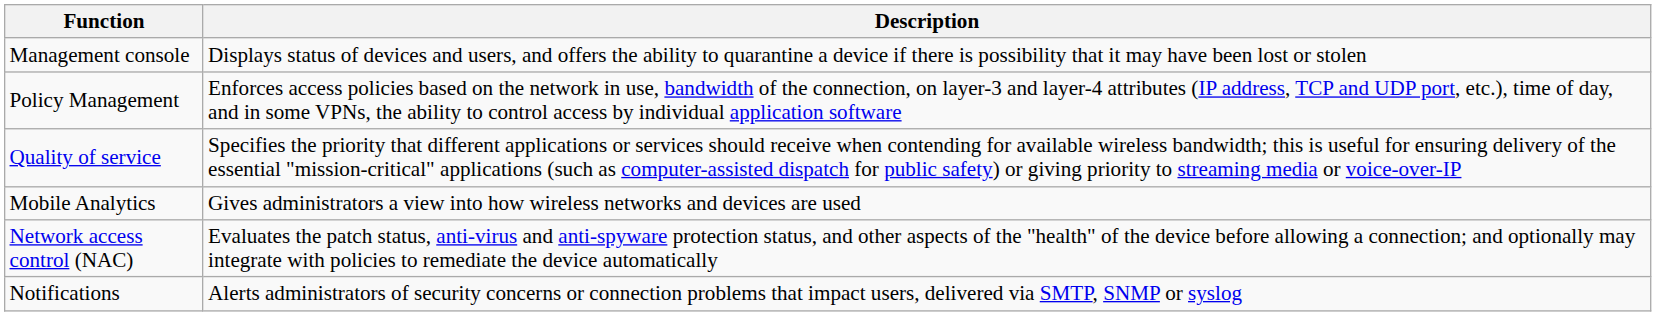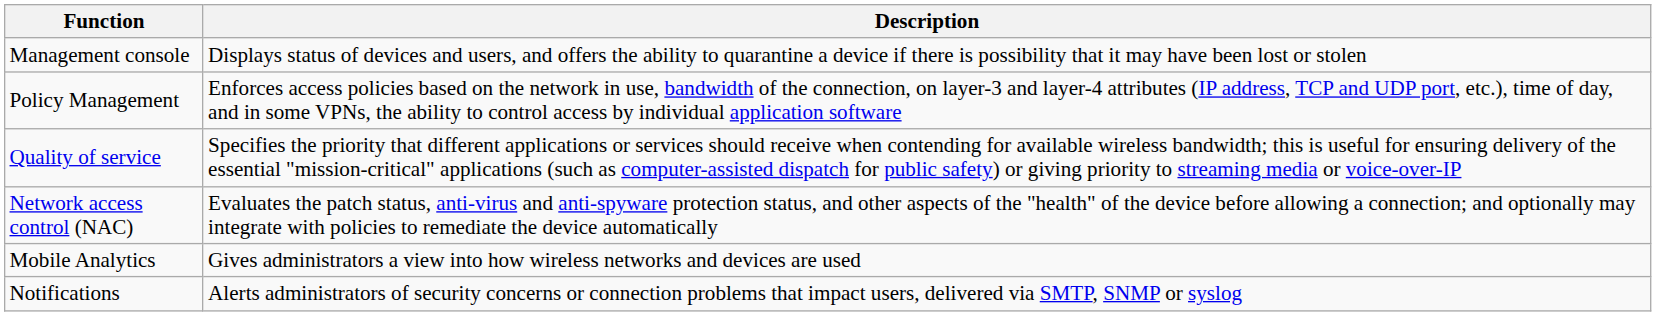rows swapped: Network access control (NAC) <-> Mobile Analytics
